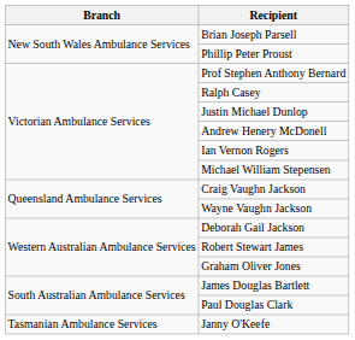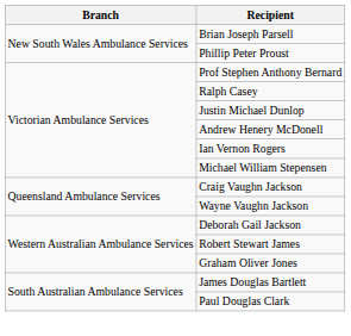- row: Tasmanian Ambulance Services | Janny O'Keefe
